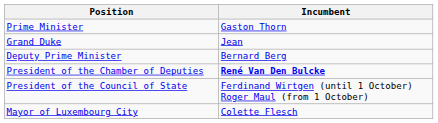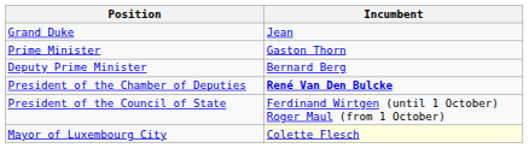rows swapped: Grand Duke <-> Prime Minister
Mayor of Luxembourg City | Incumbent: no background -> lightyellow background
